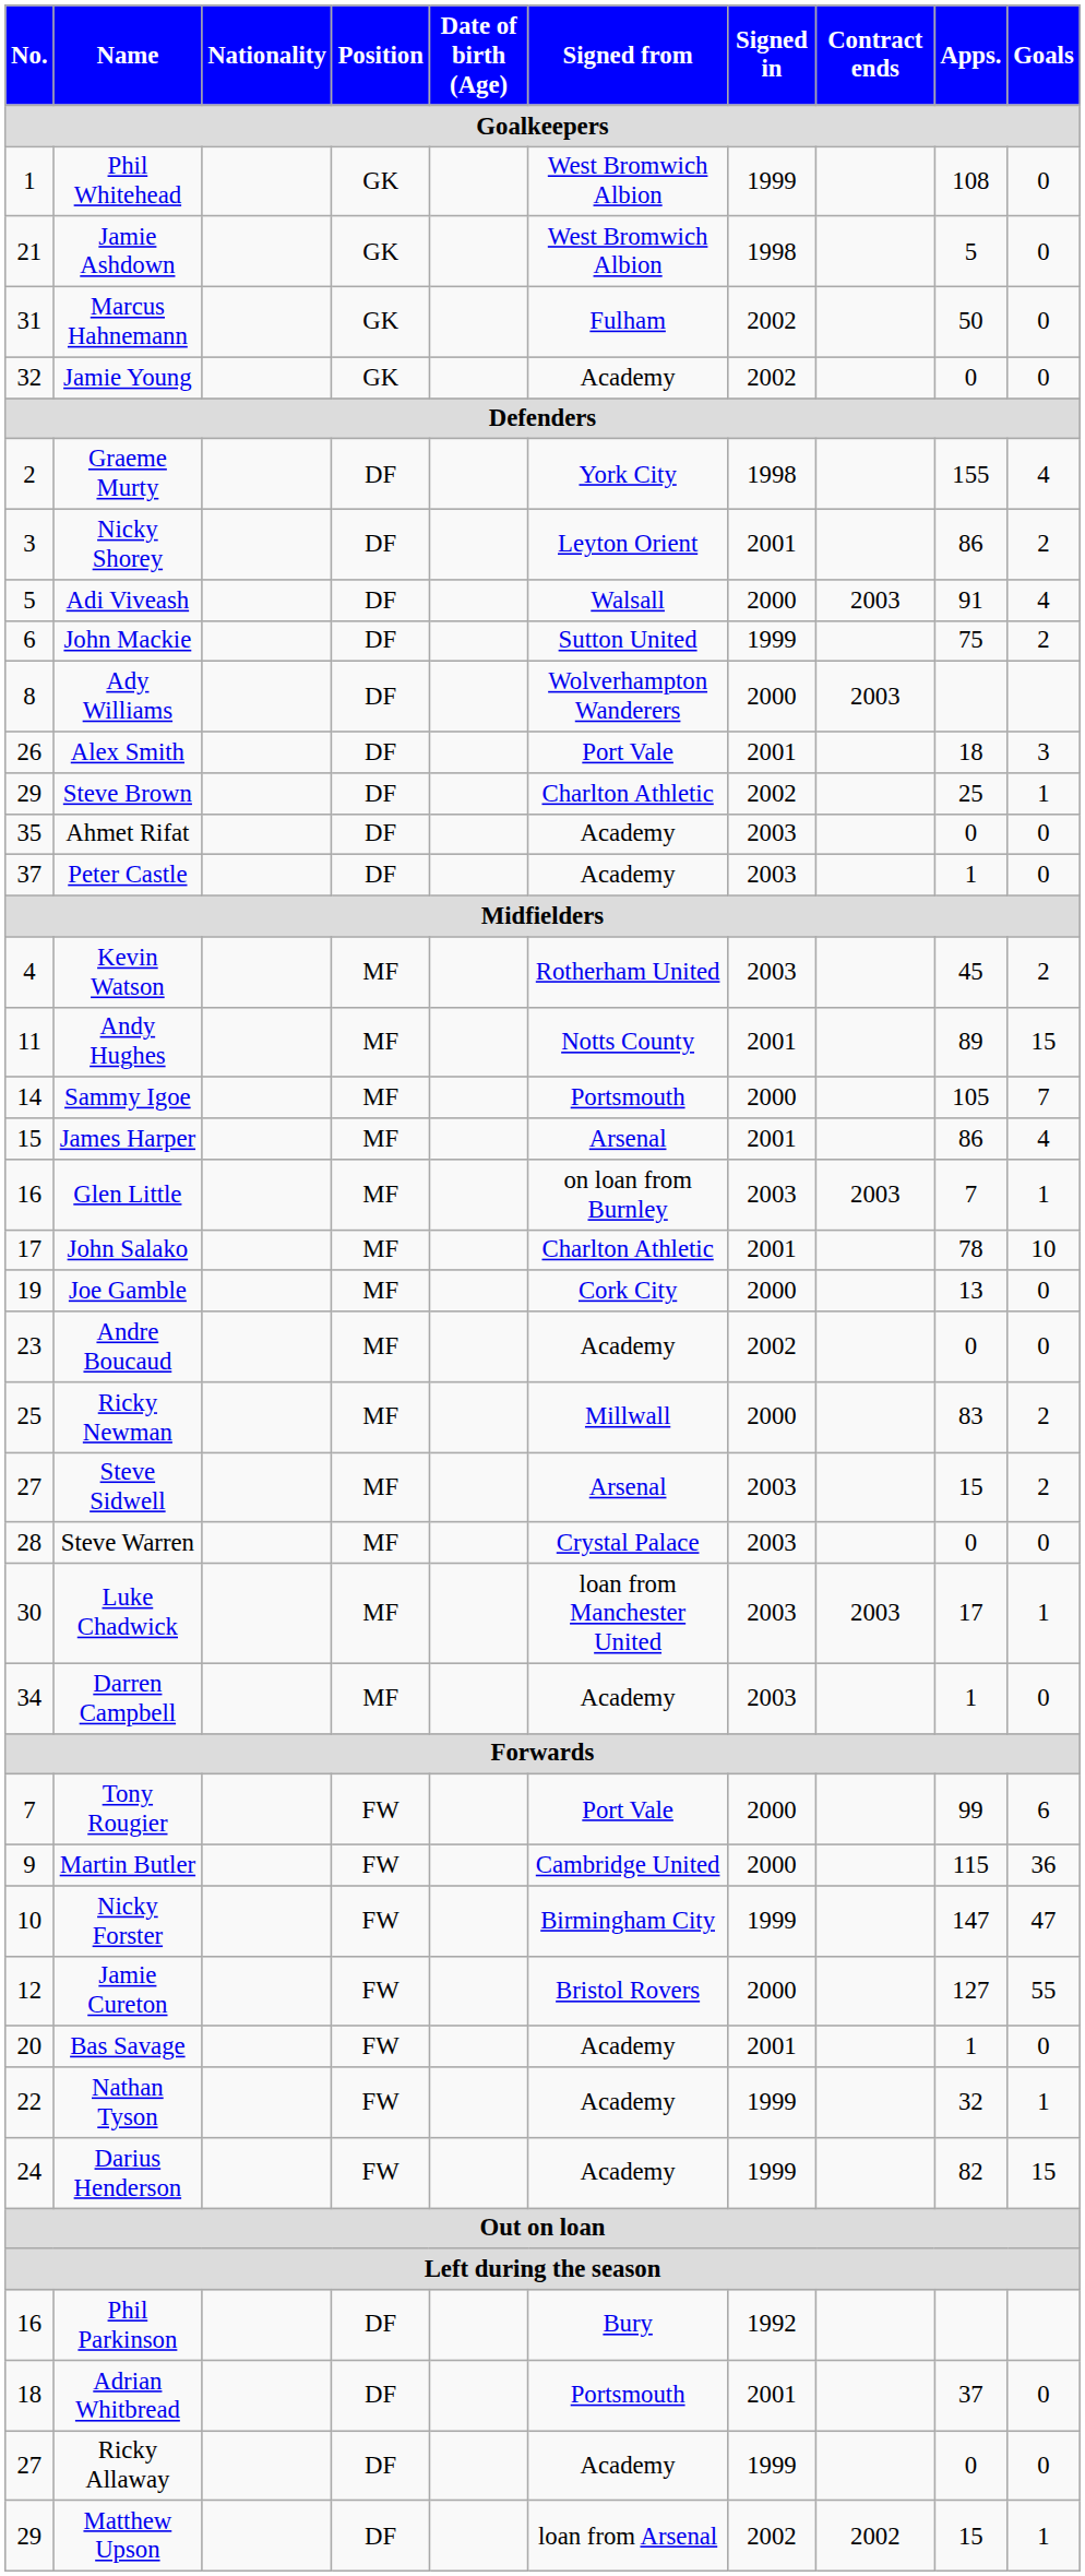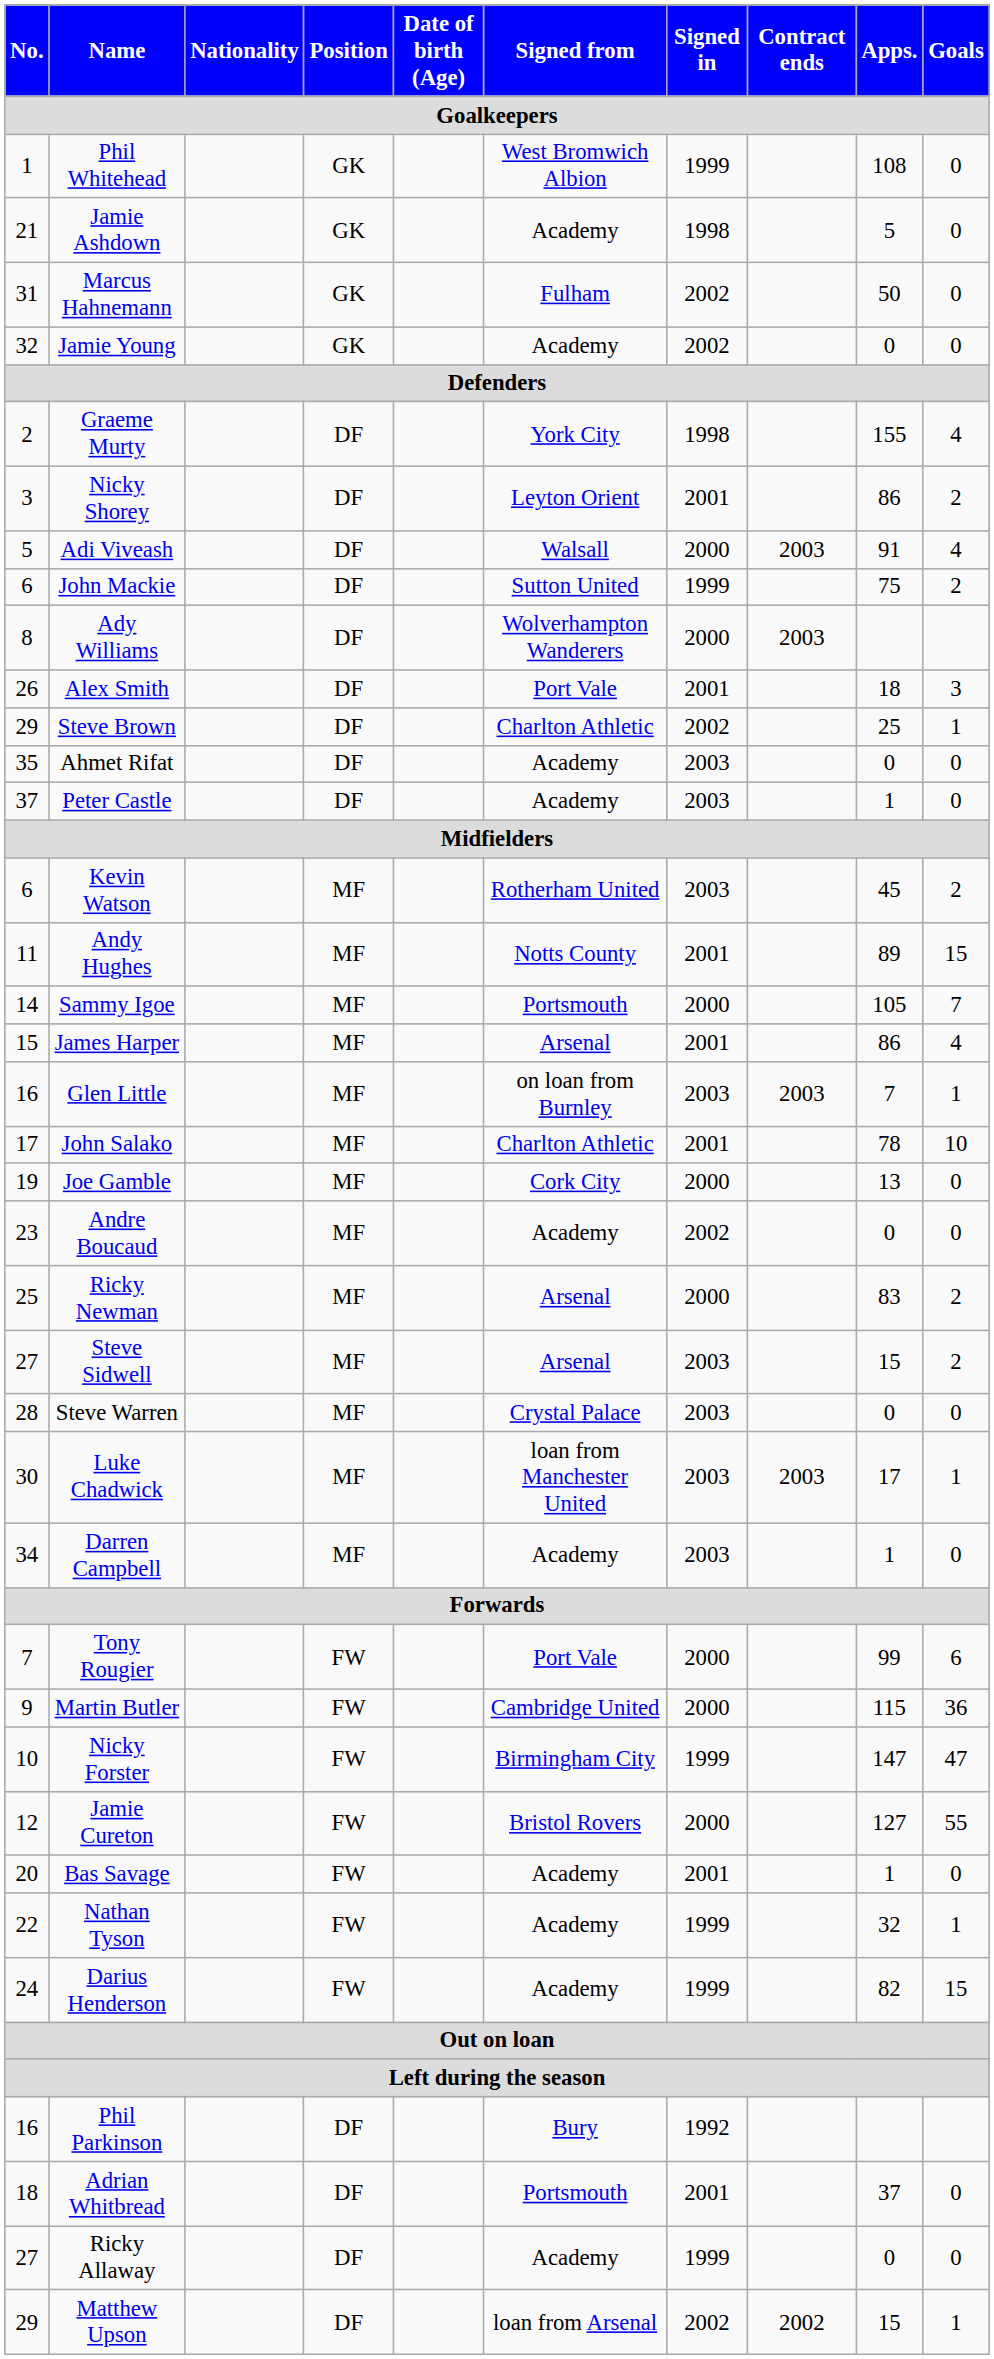Jamie Ashdown | Signed from: West Bromwich Albion -> Academy
Kevin Watson | No.: 4 -> 6
Ricky Newman | Signed from: Millwall -> Arsenal
